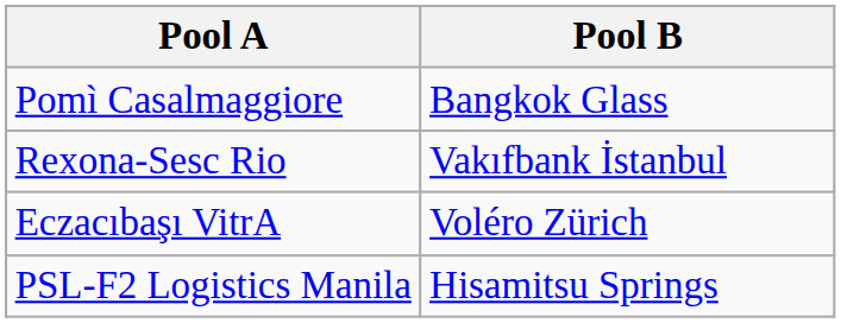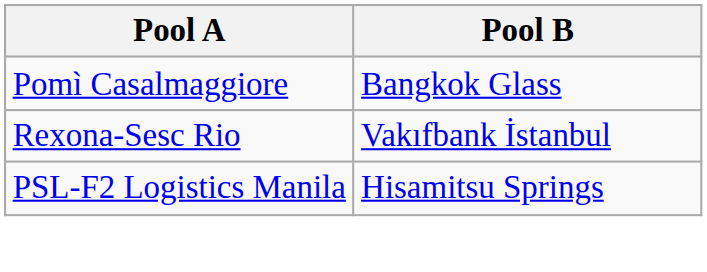- row: Eczacıbaşı VitrA | Voléro Zürich
